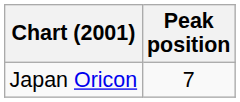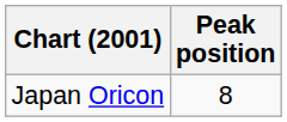Japan Oricon | Peak position: 7 -> 8
